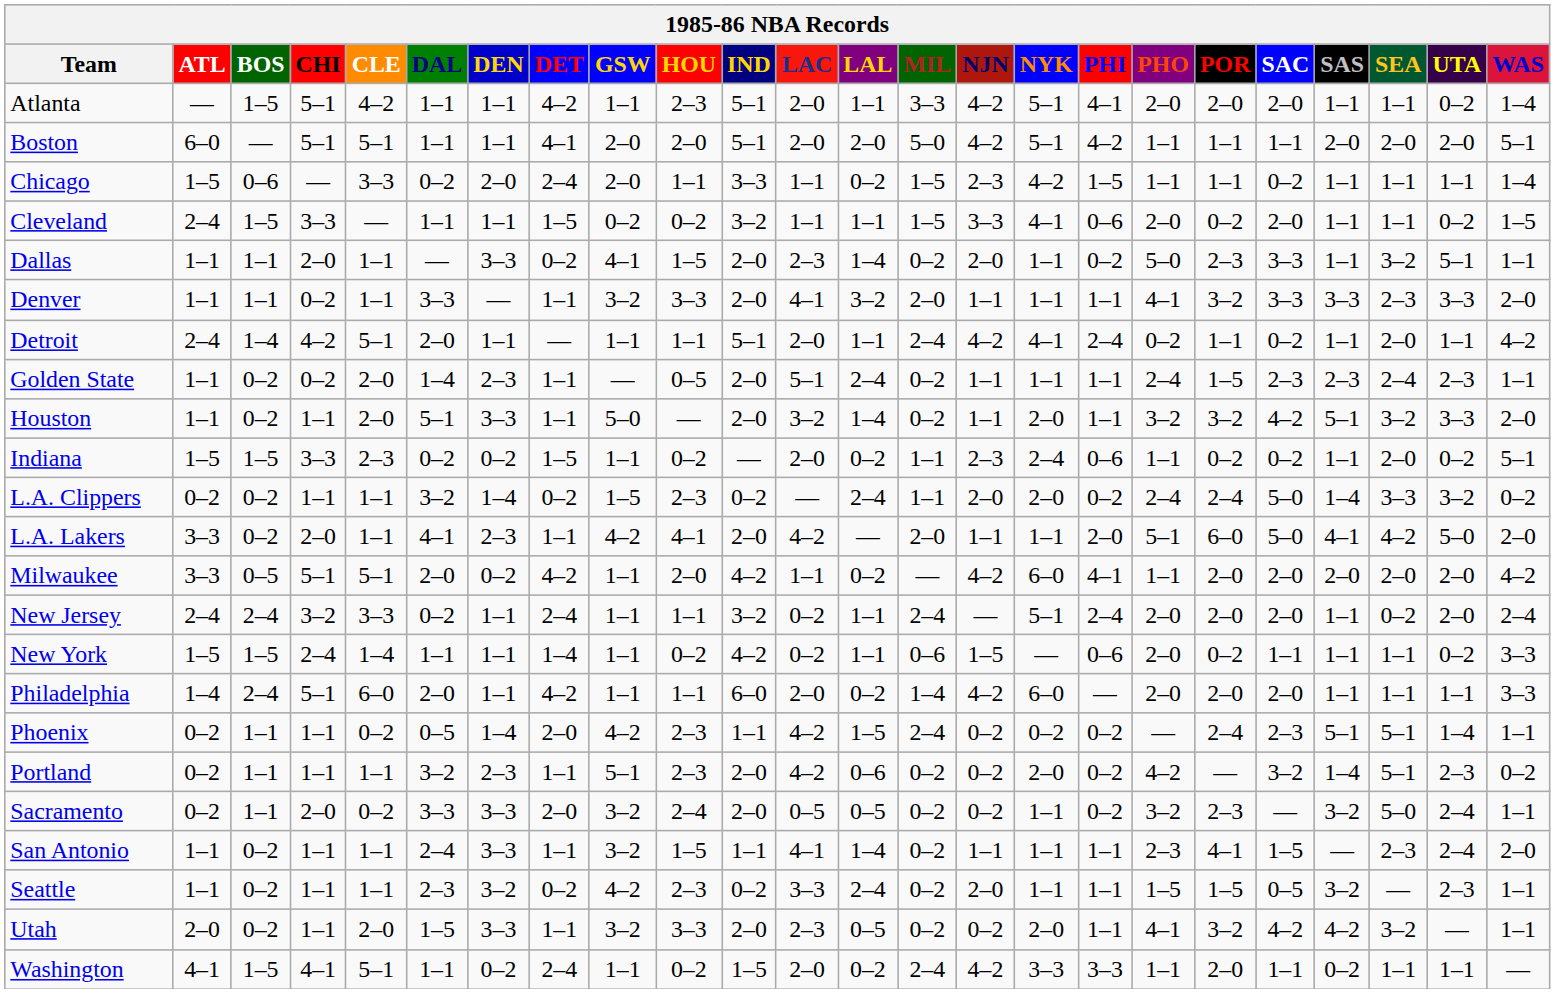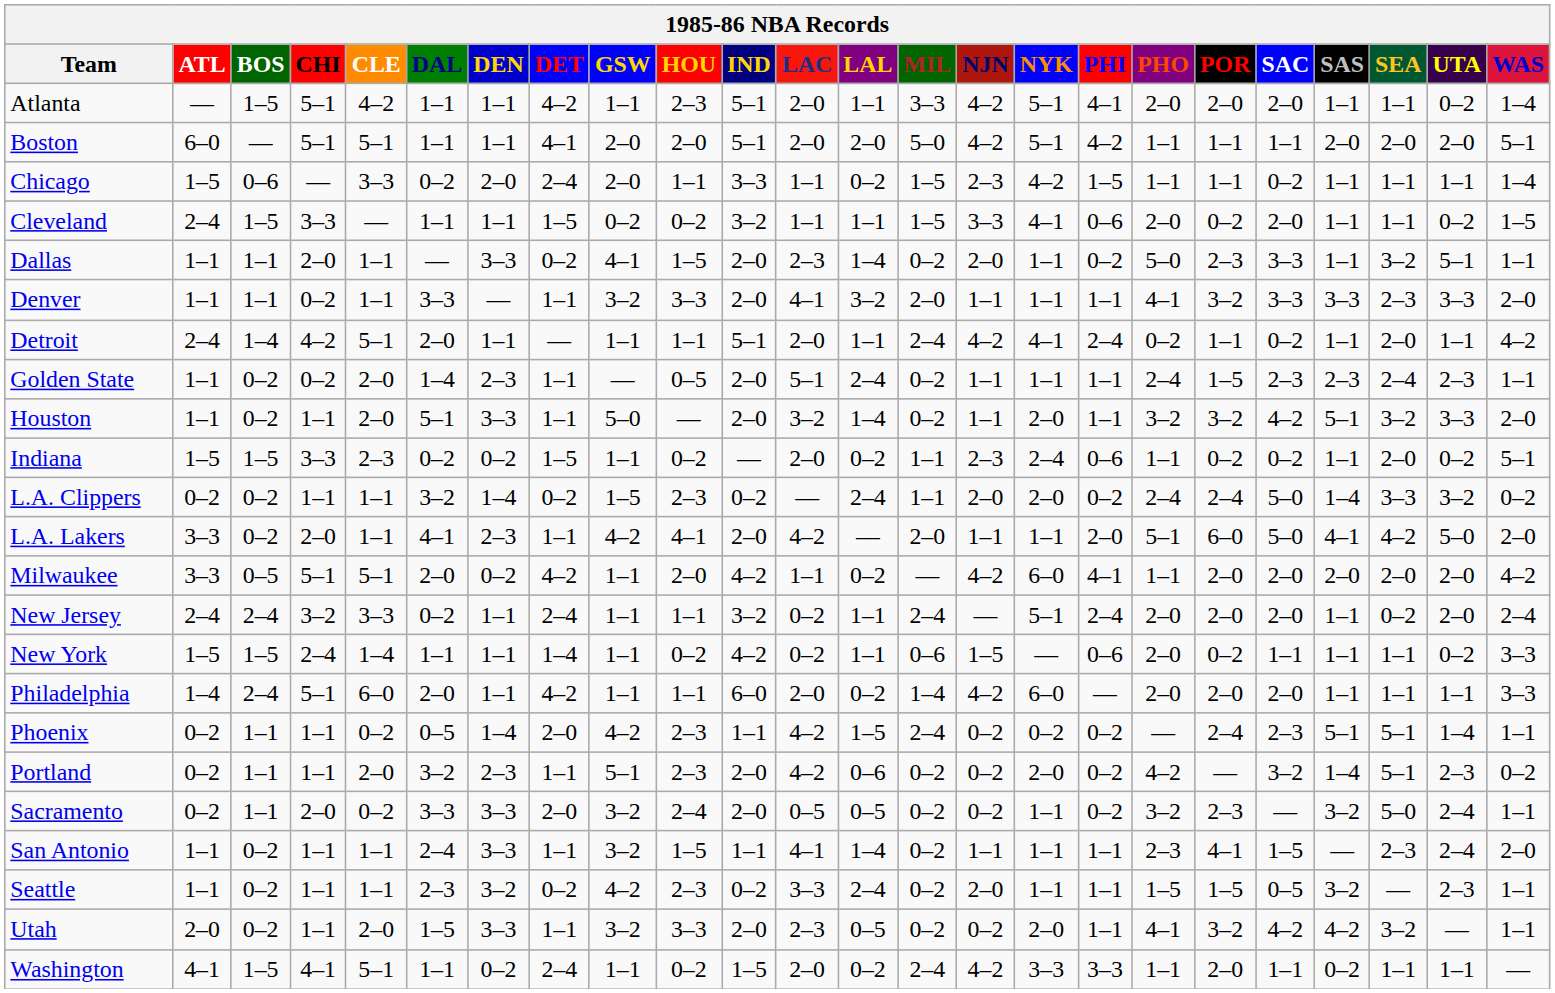Portland | CLE: 1–1 -> 2–0
